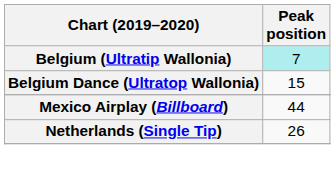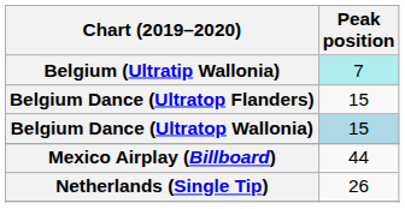+ row: Belgium Dance (Ultratop Flanders) | 15
Belgium Dance (Ultratop Wallonia) | Peak position: no background -> lightblue background
